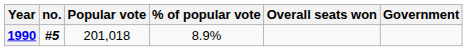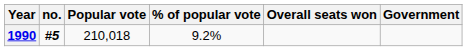1990 | Popular vote: 201,018 -> 210,018
1990 | % of popular vote: 8.9% -> 9.2%
